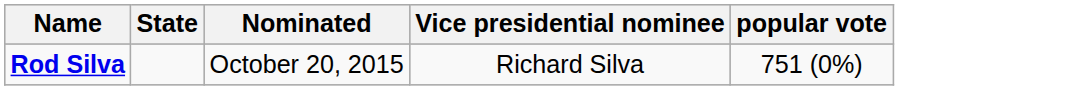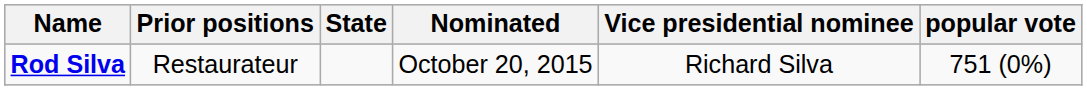+ column: Prior positions | Restaurateur
